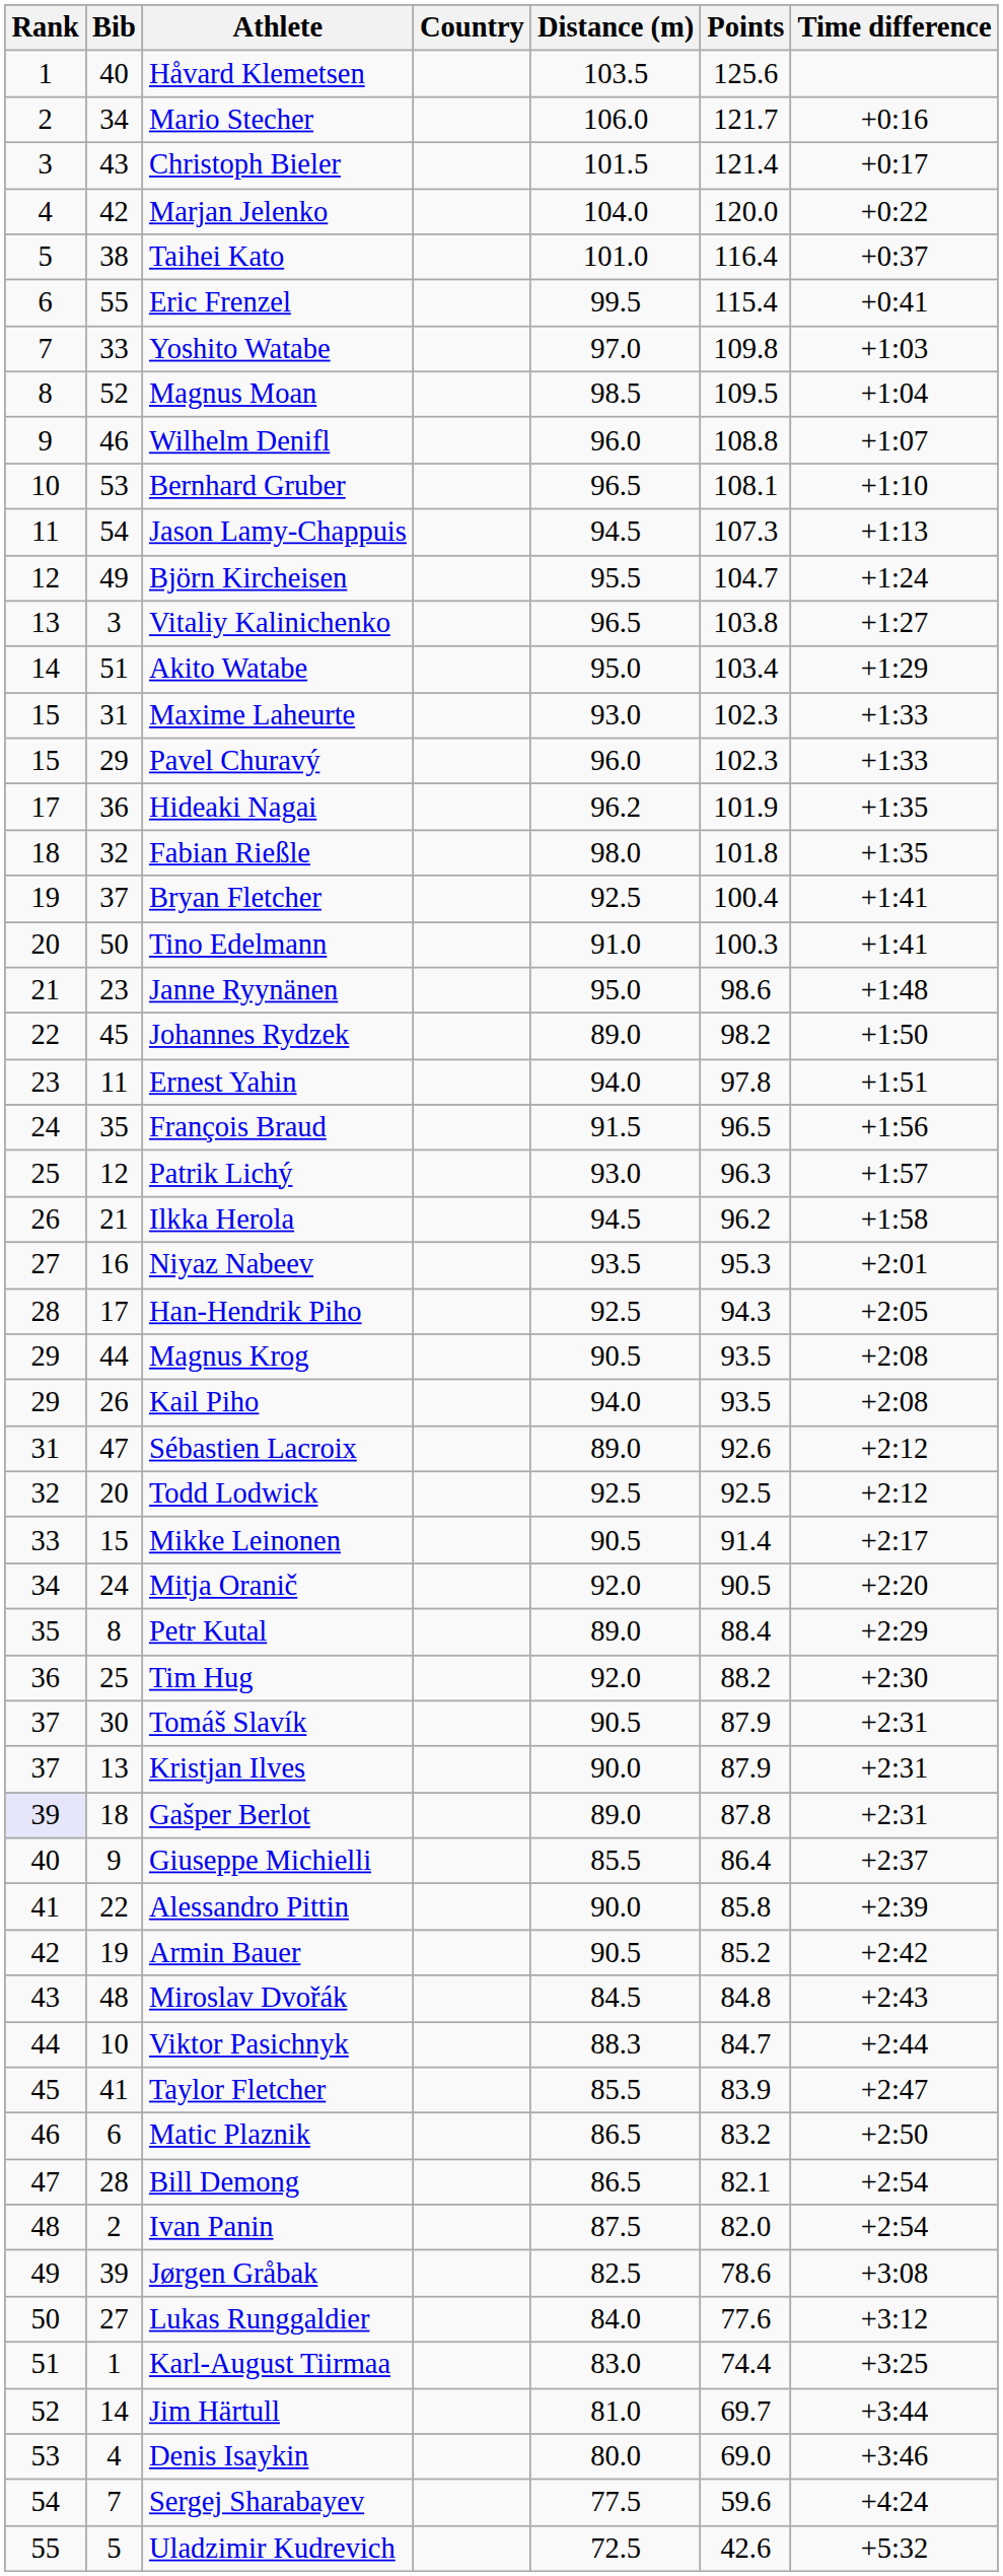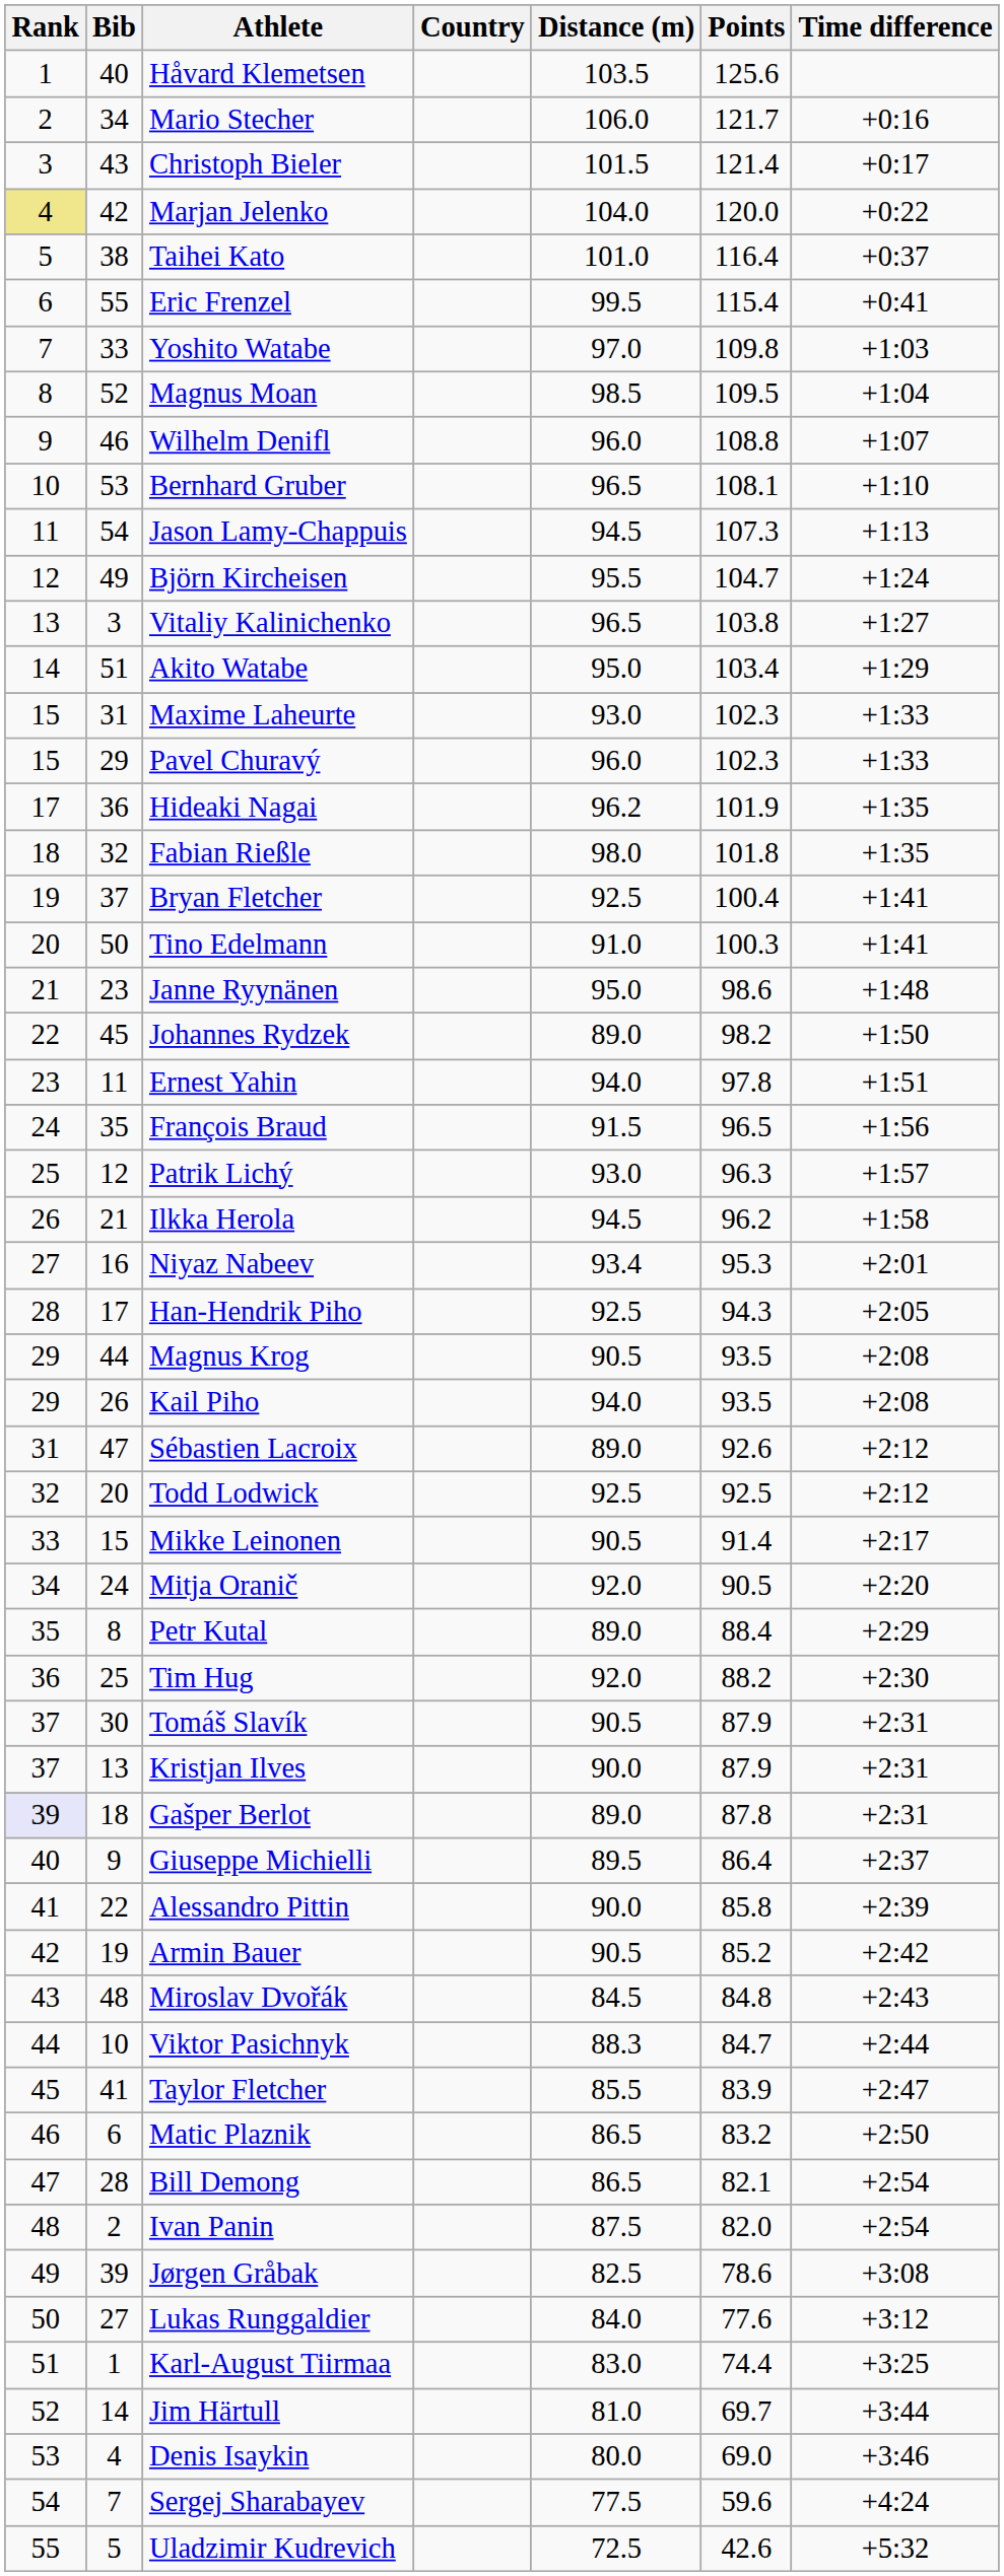Marjan Jelenko | Rank: no background -> khaki background
Niyaz Nabeev | Distance (m): 93.5 -> 93.4
Giuseppe Michielli | Distance (m): 85.5 -> 89.5
